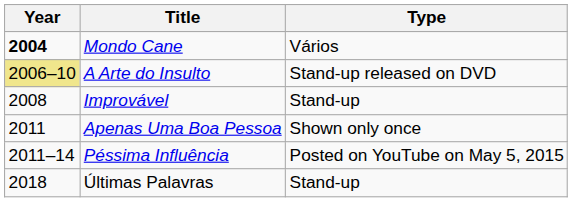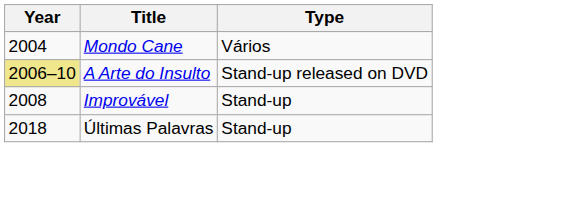Mondo Cane | Year: bold -> normal
- row: 2011 | Apenas Uma Boa Pessoa | Shown only once
- row: 2011–14 | Péssima Influência | Posted on YouTube on May 5, 2015
